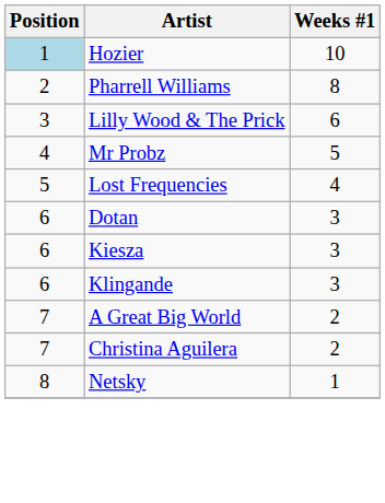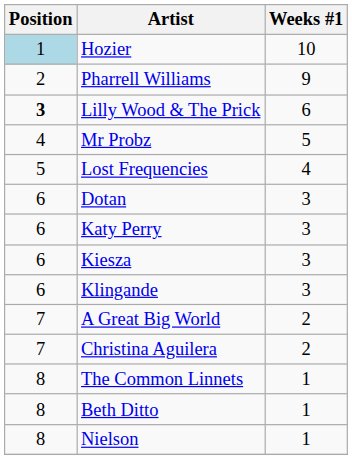Pharrell Williams | Weeks #1: 8 -> 9
Lilly Wood & The Prick | Position: normal -> bold
+ row: 6 | Katy Perry | 3
+ row: 8 | The Common Linnets | 1
- row: 8 | Netsky | 1
+ row: 8 | Beth Ditto | 1
+ row: 8 | Nielson | 1
